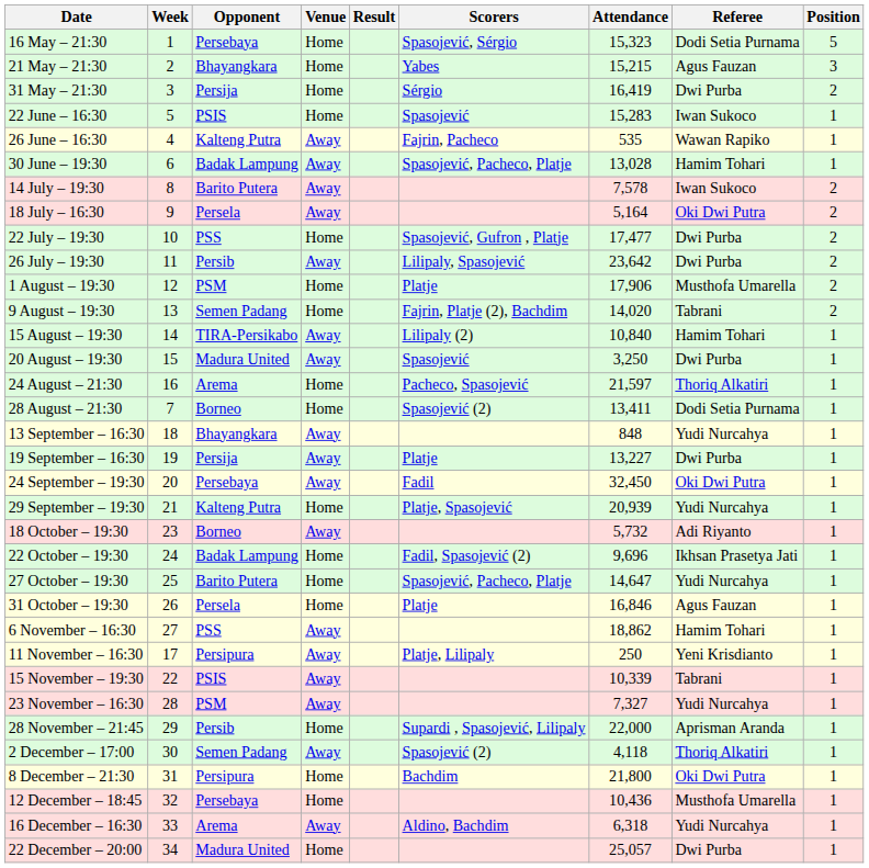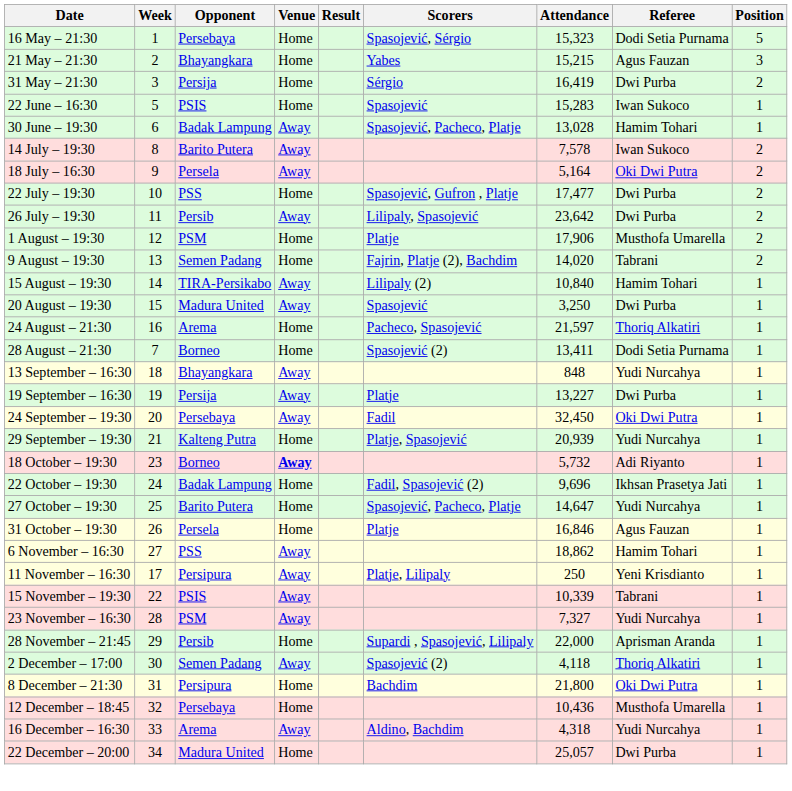- row: 26 June – 16:30 | 4 | Kalteng Putra | Away | Fajrin, Pacheco | 535 | Wawan Rapiko | 1
18 October – 19:30 | Venue: normal -> bold
16 December – 16:30 | Attendance: 6,318 -> 4,318
